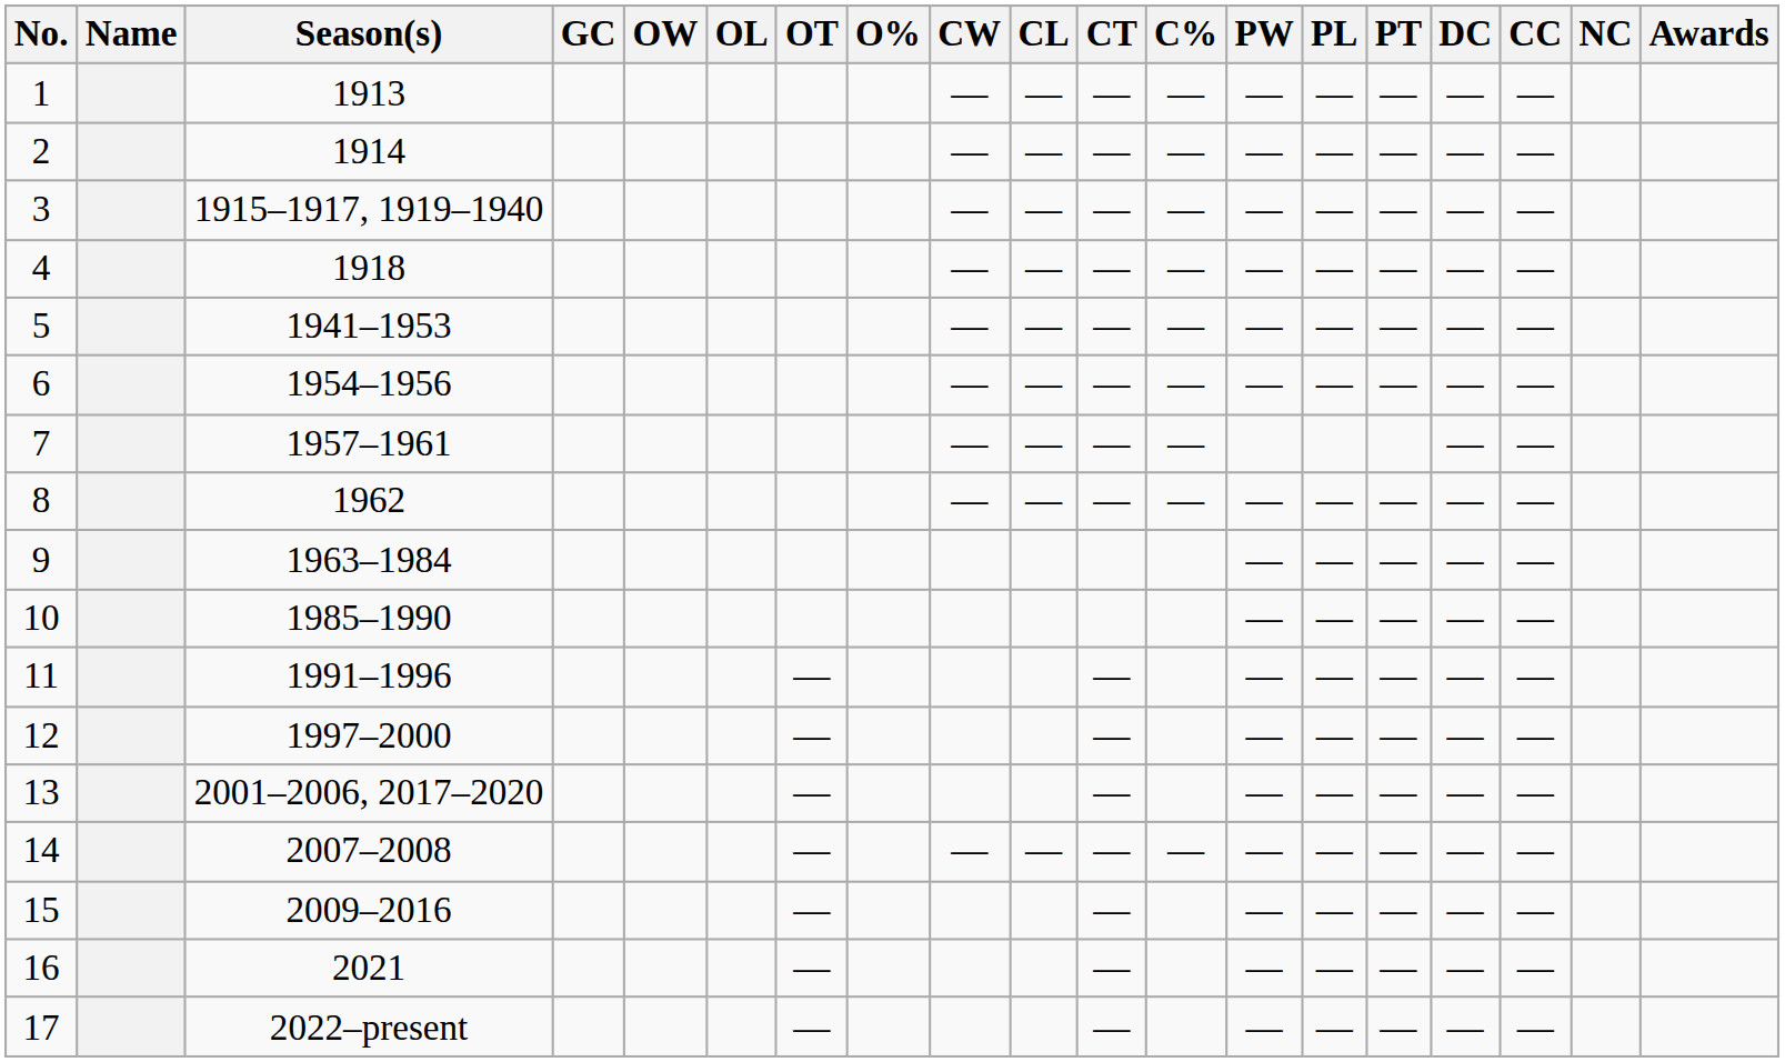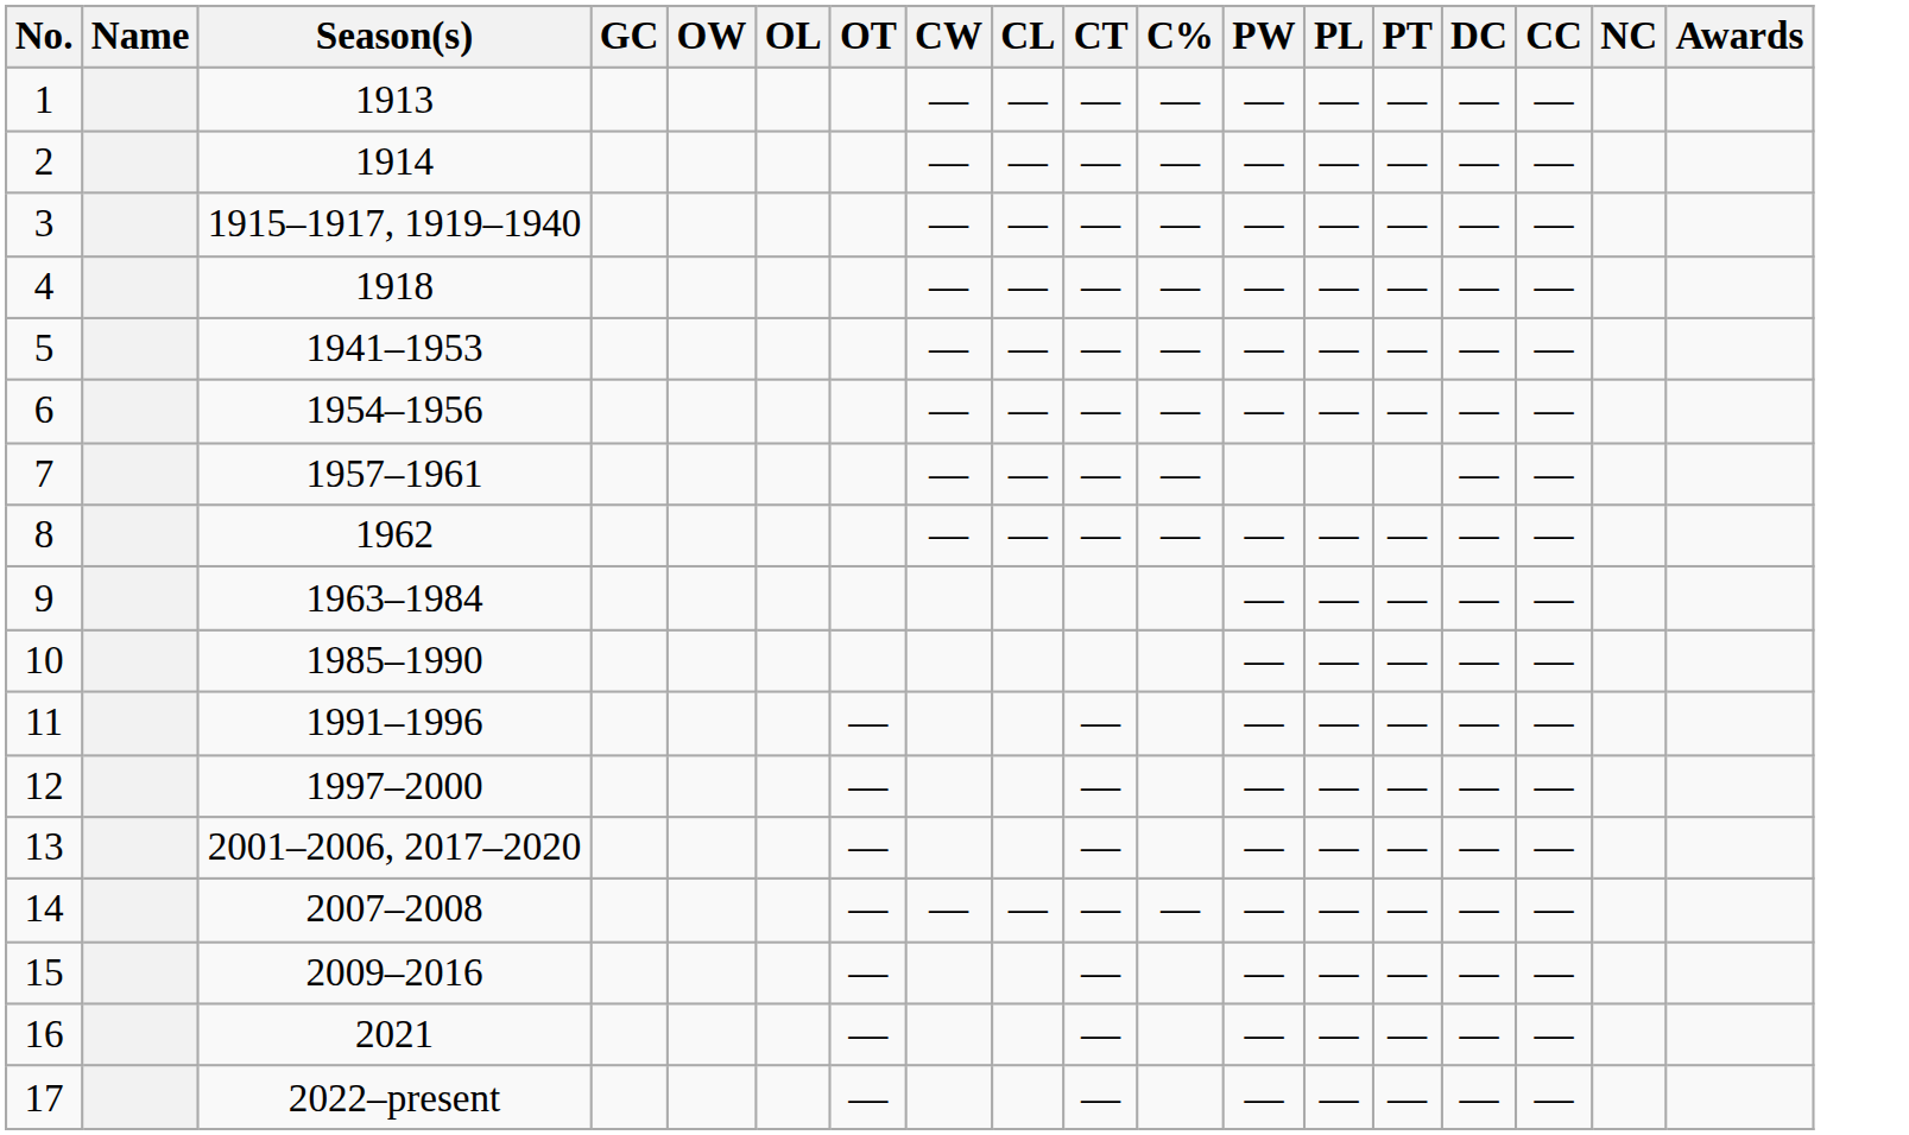- column: O%
